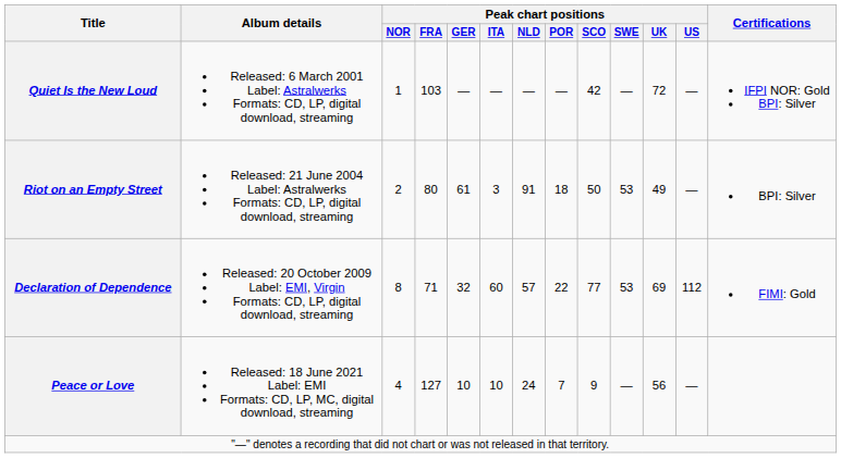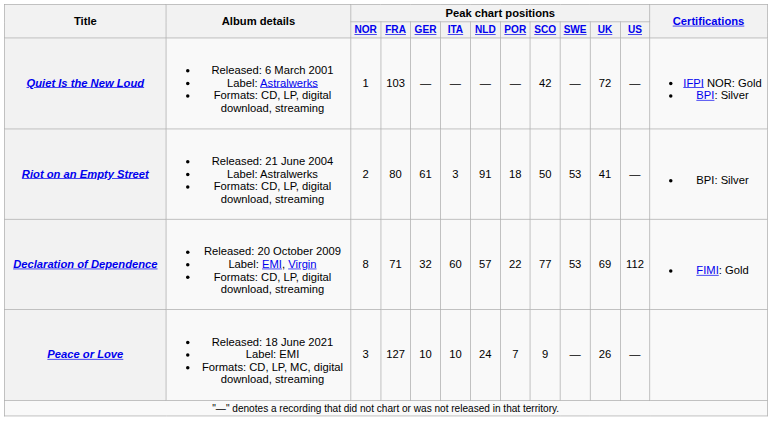Riot on an Empty Street | Peak chart positions / UK: 49 -> 41
Peace or Love | Peak chart positions / NOR: 4 -> 3
Peace or Love | Peak chart positions / UK: 56 -> 26
